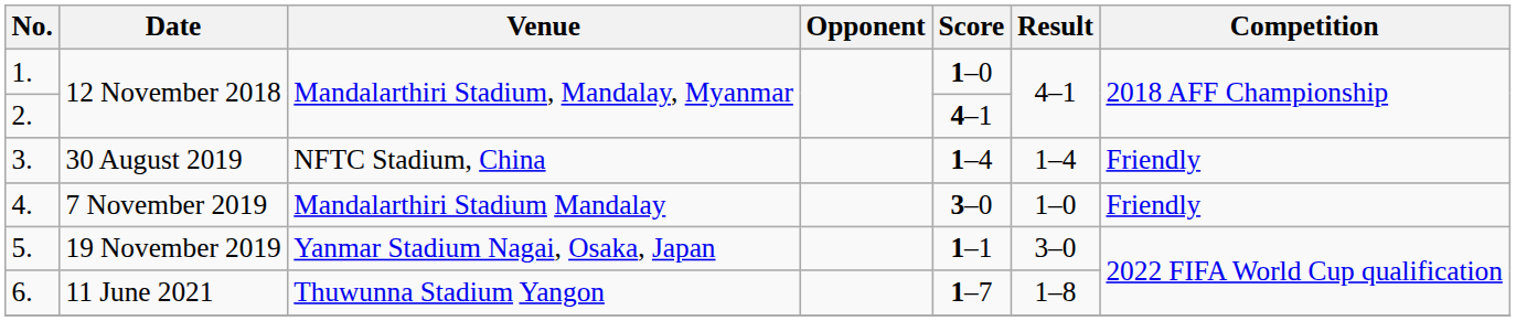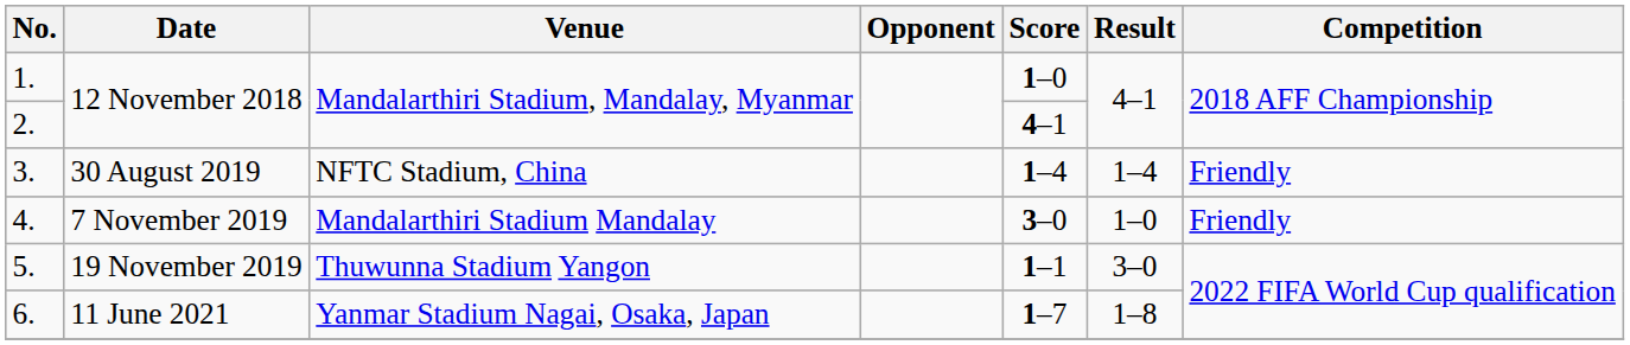5. | Venue: Yanmar Stadium Nagai, Osaka, Japan -> Thuwunna Stadium Yangon
6. | Venue: Thuwunna Stadium Yangon -> Yanmar Stadium Nagai, Osaka, Japan
